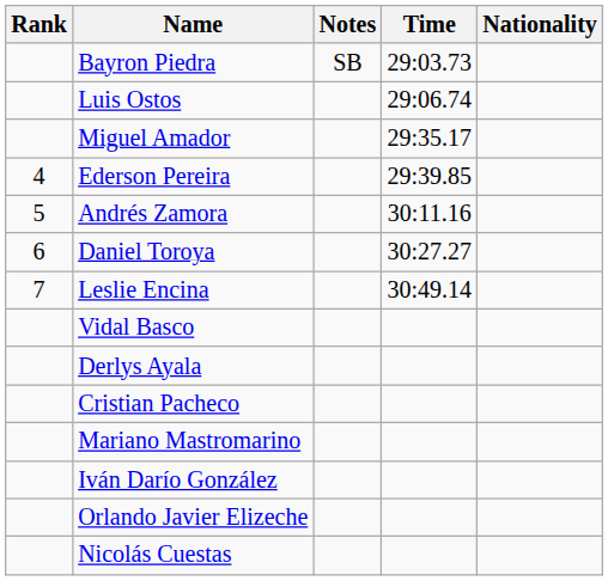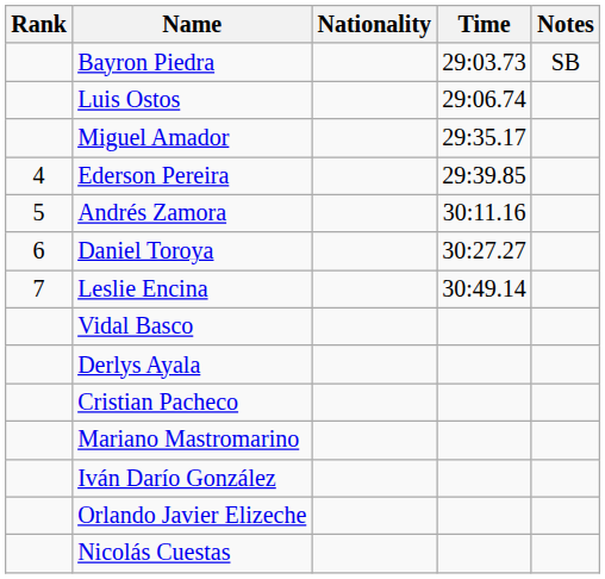columns swapped: Nationality <-> Notes
